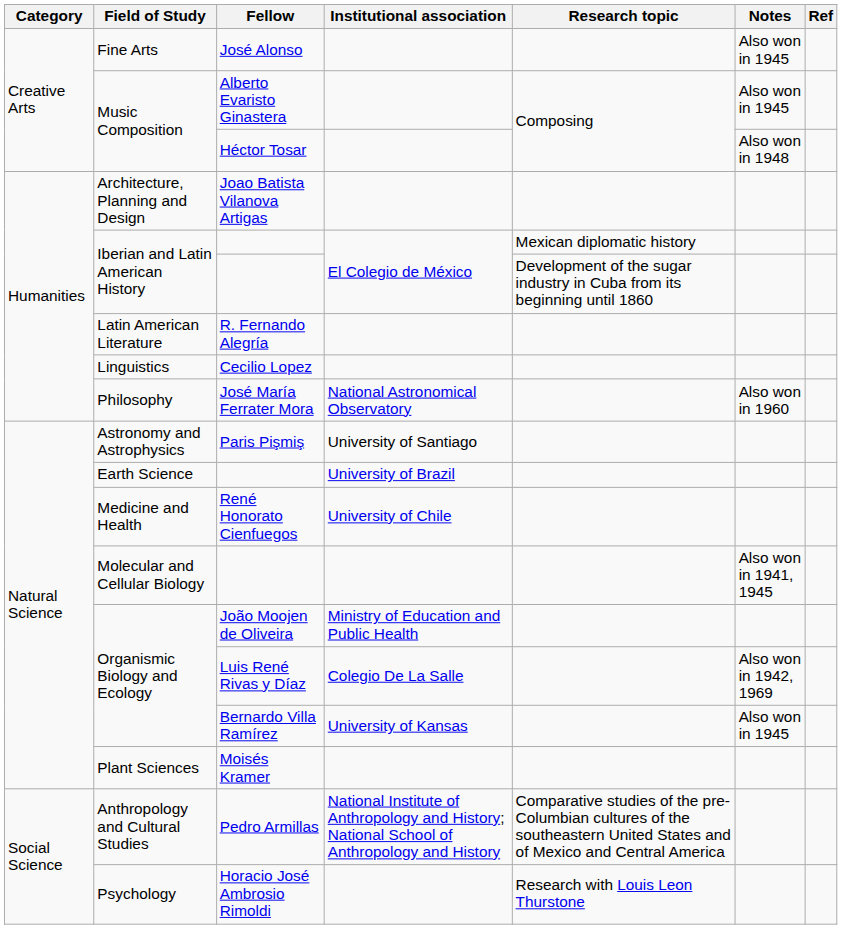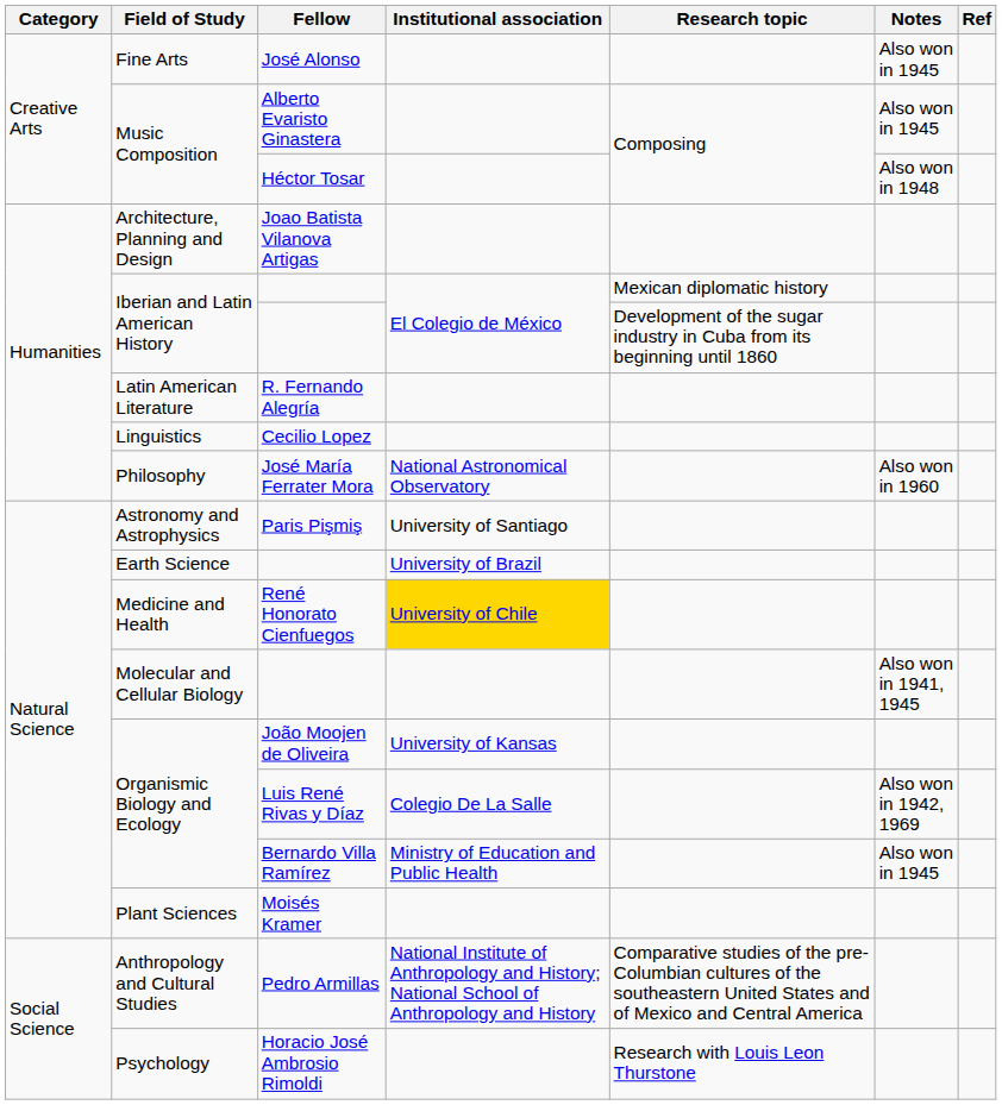René Honorato Cienfuegos | Institutional association: no background -> gold background
João Moojen de Oliveira | Institutional association: Ministry of Education and Public Health -> University of Kansas
Bernardo Villa Ramírez | Institutional association: University of Kansas -> Ministry of Education and Public Health
